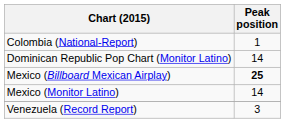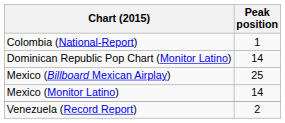Mexico (Billboard Mexican Airplay) | Peak position: bold -> normal
Venezuela (Record Report) | Peak position: 3 -> 2
